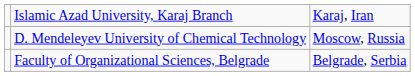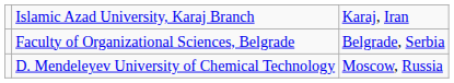rows swapped: Faculty of Organizational Sciences, Belgrade <-> D. Mendeleyev University of Chemical Technology
